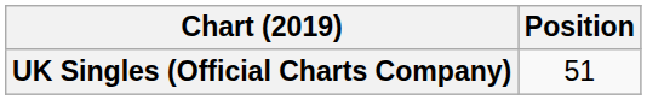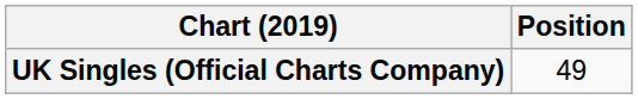UK Singles (Official Charts Company) | Position: 51 -> 49
